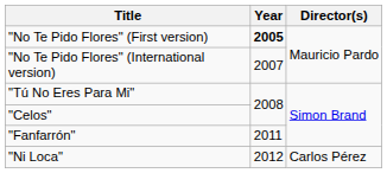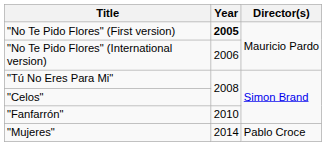"No Te Pido Flores" (International version) | Year: 2007 -> 2006
"Fanfarrón" | Year: 2011 -> 2010
- row: "Ni Loca" | 2012 | Carlos Pérez
+ row: "Mujeres" | 2014 | Pablo Croce
